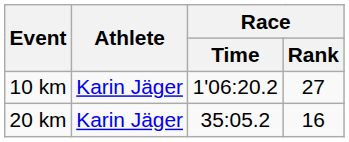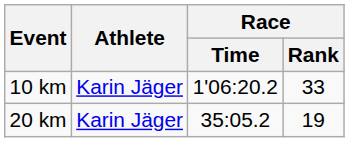10 km | Race / Rank: 27 -> 33
20 km | Race / Rank: 16 -> 19
